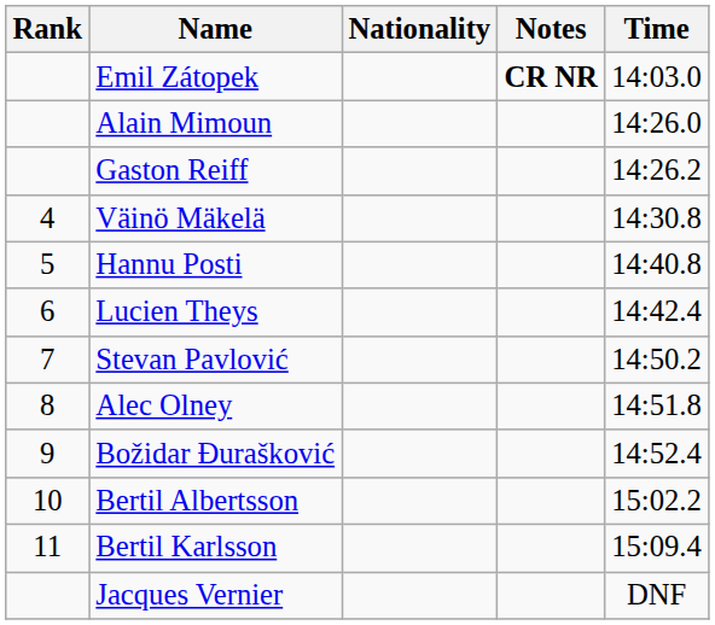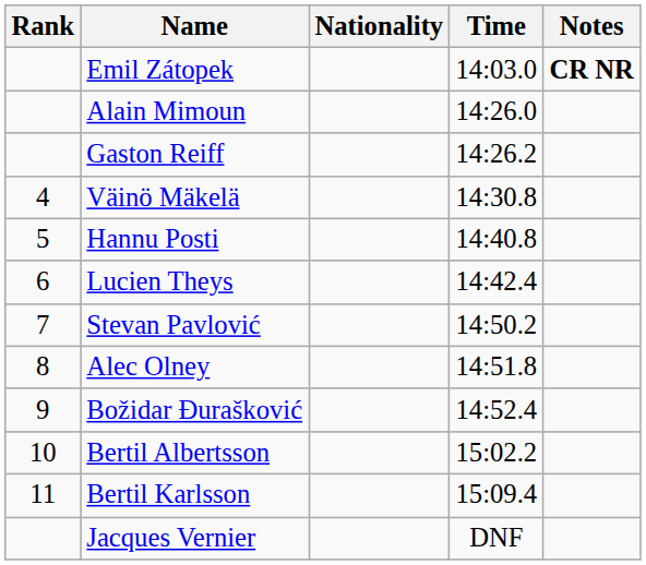columns swapped: Time <-> Notes
